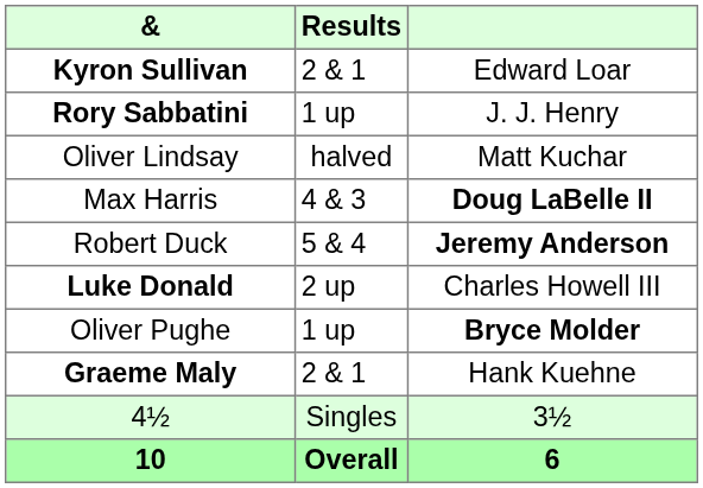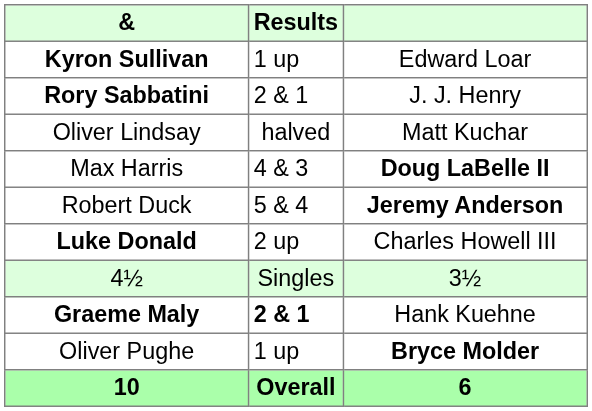Kyron Sullivan | Results: 2 & 1 -> 1 up
Rory Sabbatini | Results: 1 up -> 2 & 1
rows swapped: Oliver Pughe <-> 4½
Graeme Maly | Results: normal -> bold
